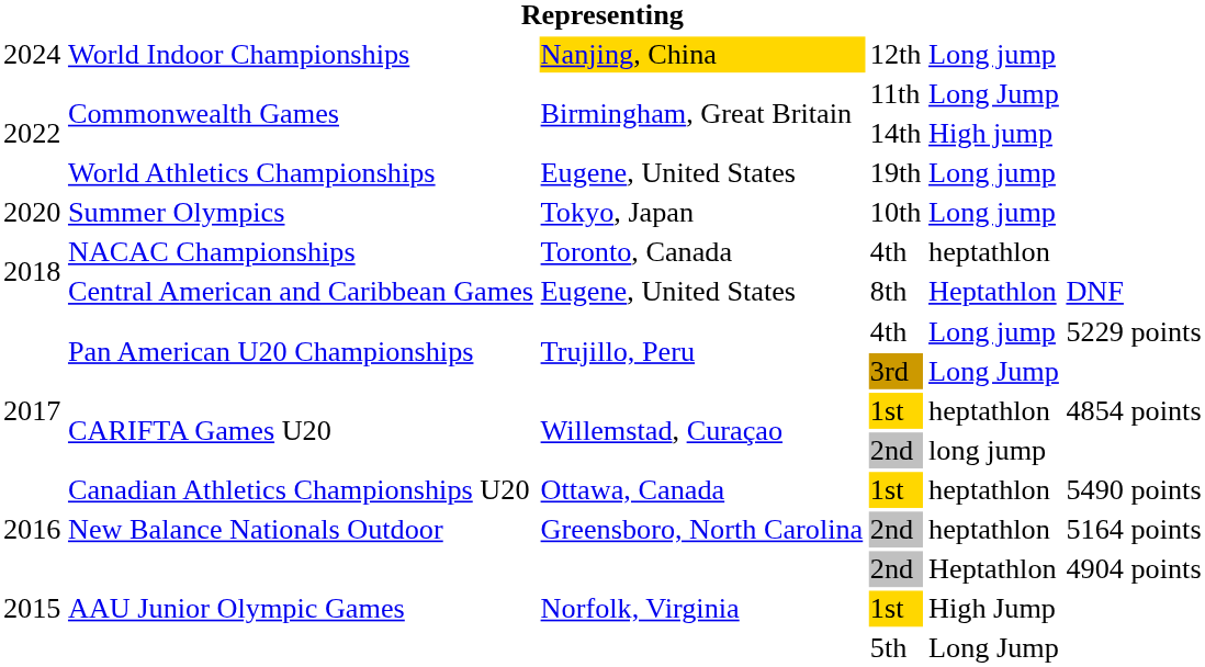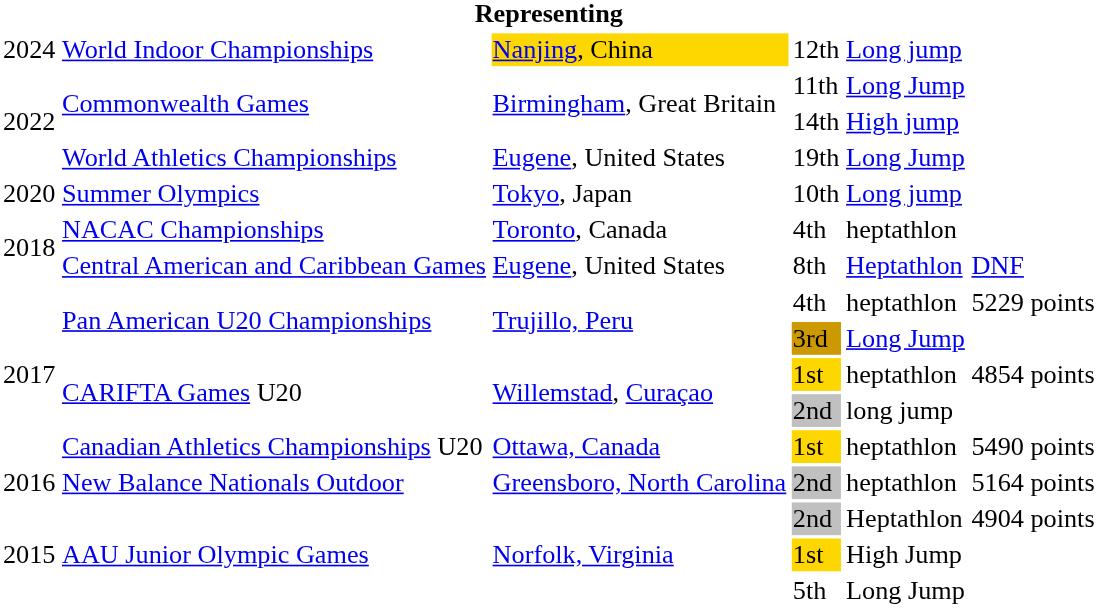World Athletics Championships | column 5: Long jump -> Long Jump
Pan American U20 Championships / 4th | column 5: Long jump -> heptathlon
